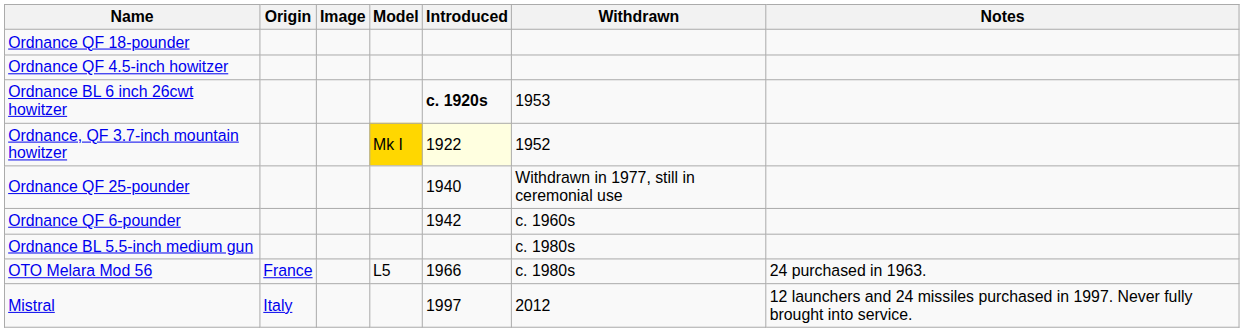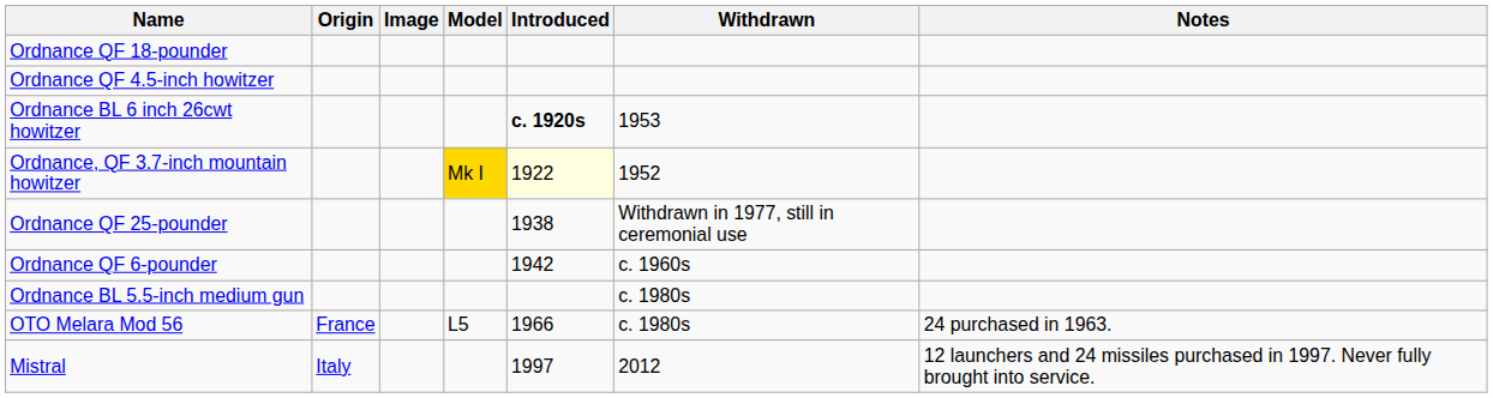Ordnance QF 25-pounder | Introduced: 1940 -> 1938
